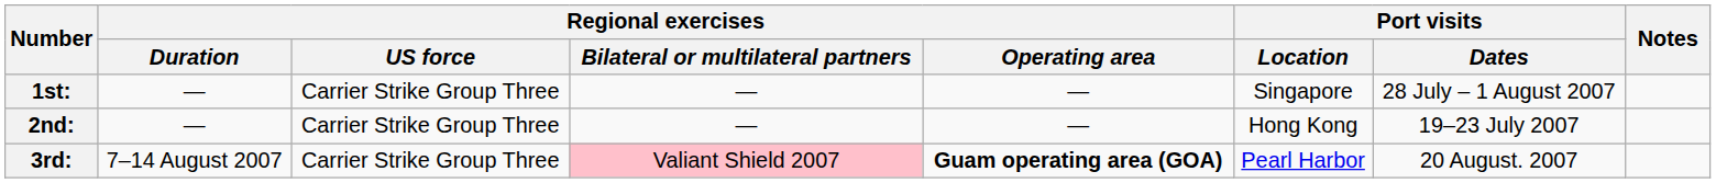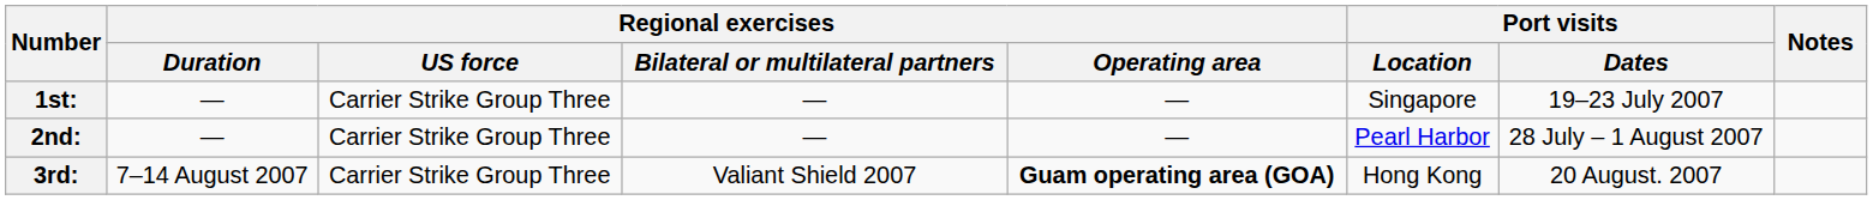1st: | Port visits / Dates: 28 July – 1 August 2007 -> 19–23 July 2007
2nd: | Port visits / Location: Hong Kong -> Pearl Harbor
2nd: | Port visits / Dates: 19–23 July 2007 -> 28 July – 1 August 2007
3rd: | Regional exercises / Bilateral or multilateral partners: pink background -> no background
3rd: | Port visits / Location: Pearl Harbor -> Hong Kong
